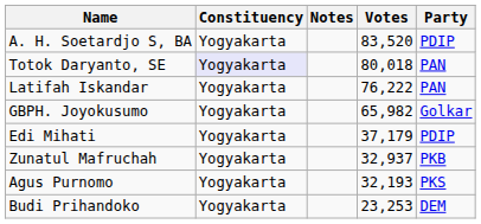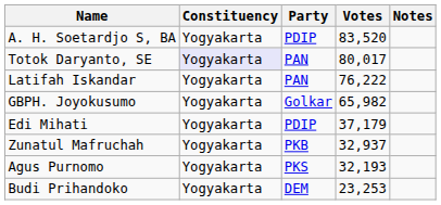columns swapped: Party <-> Notes
Totok Daryanto, SE | Votes: 80,018 -> 80,017
